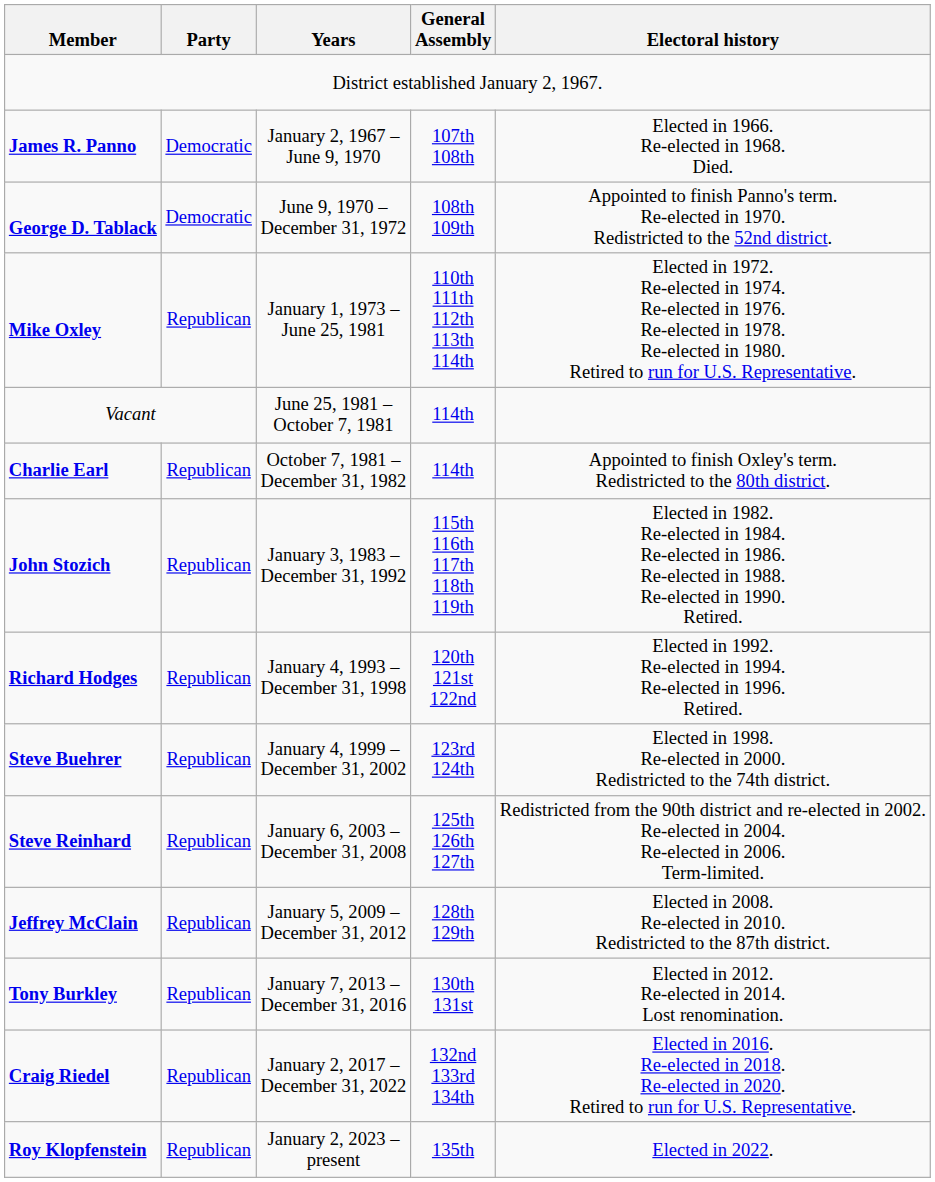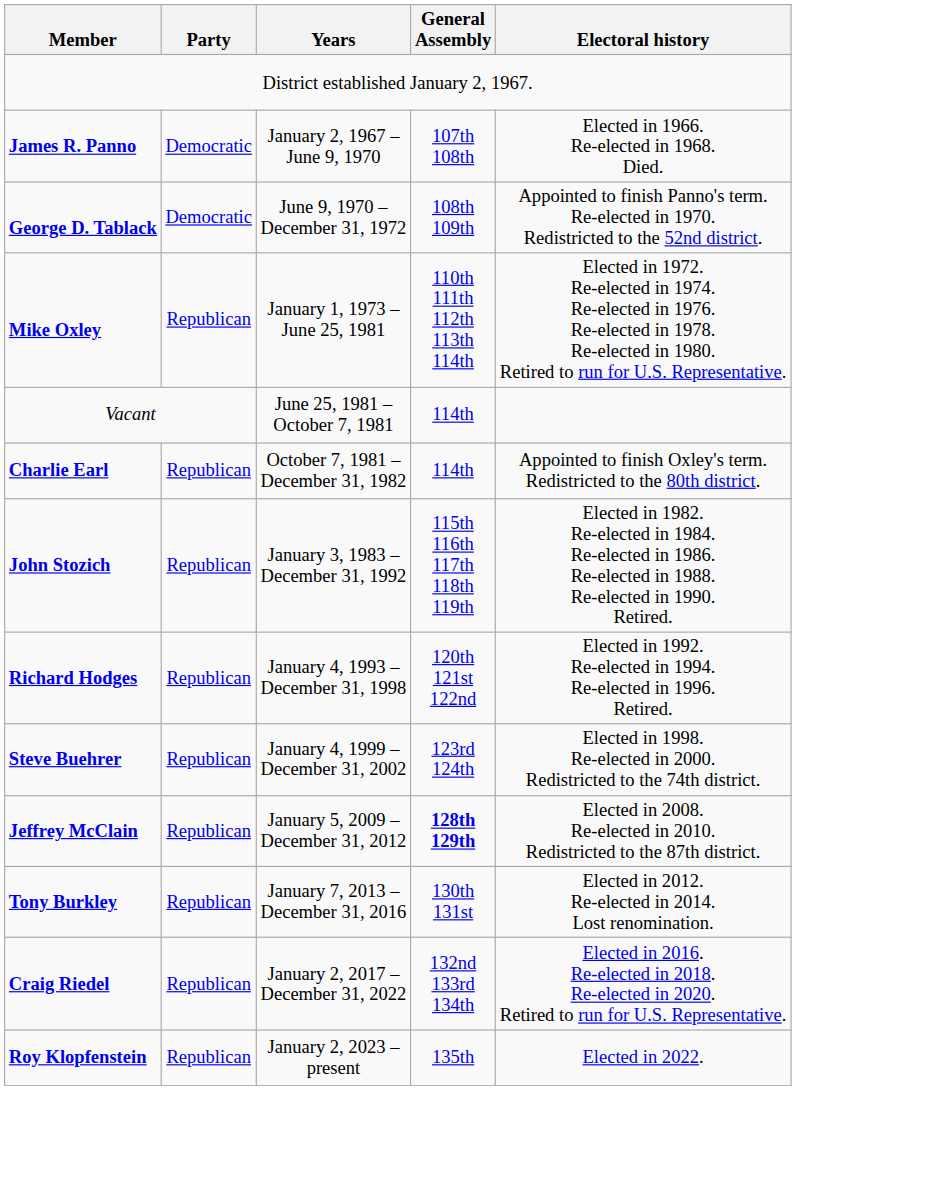- row: Steve Reinhard | Republican | January 6, 2003 – December 31, 2008 | 125th 126th 127th | Redistricted from the 90th district and re-elected in 2002. Re-elected in 2004. Re-elected in 2006. Term-limited.
Jeffrey McClain | General Assembly: normal -> bold
